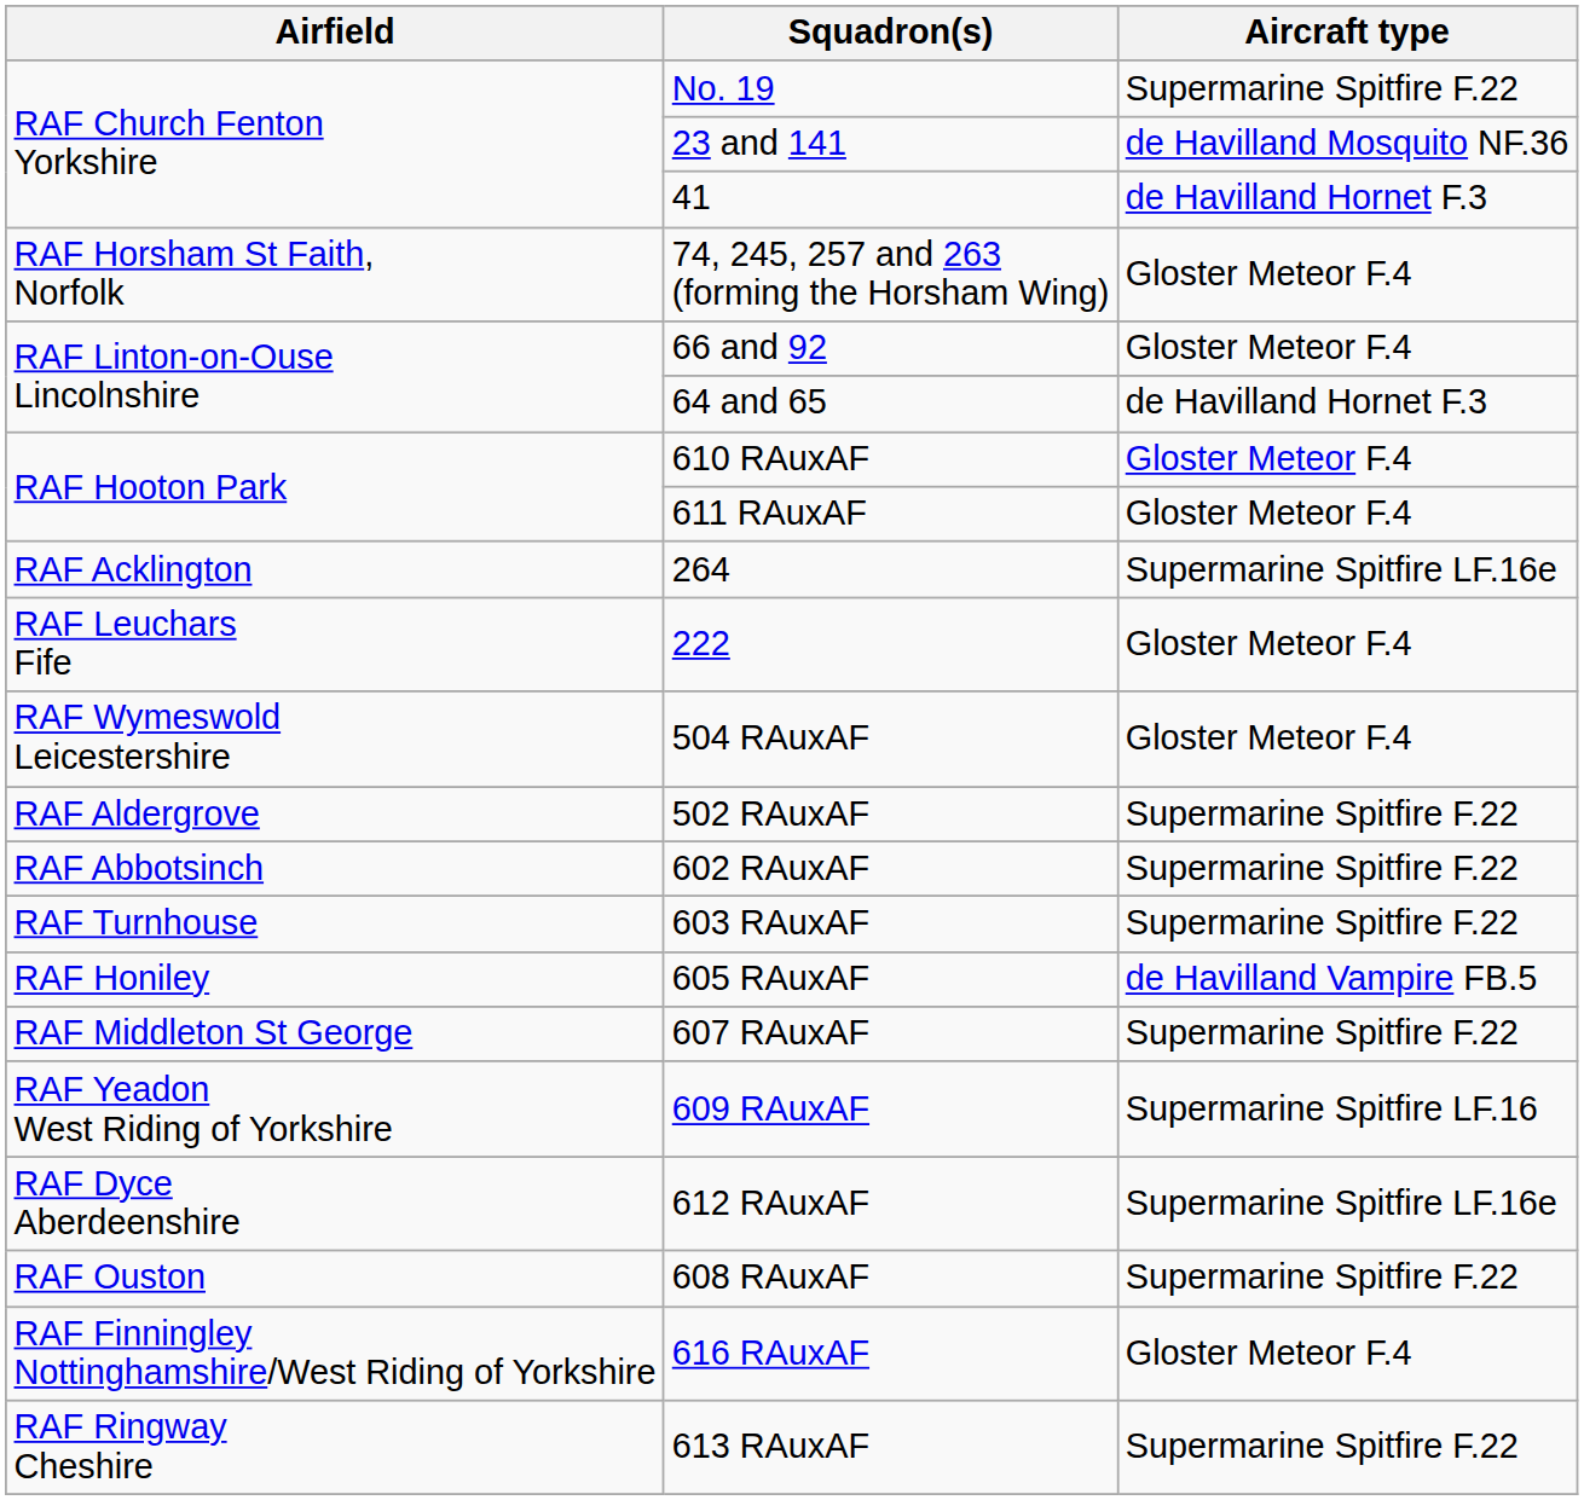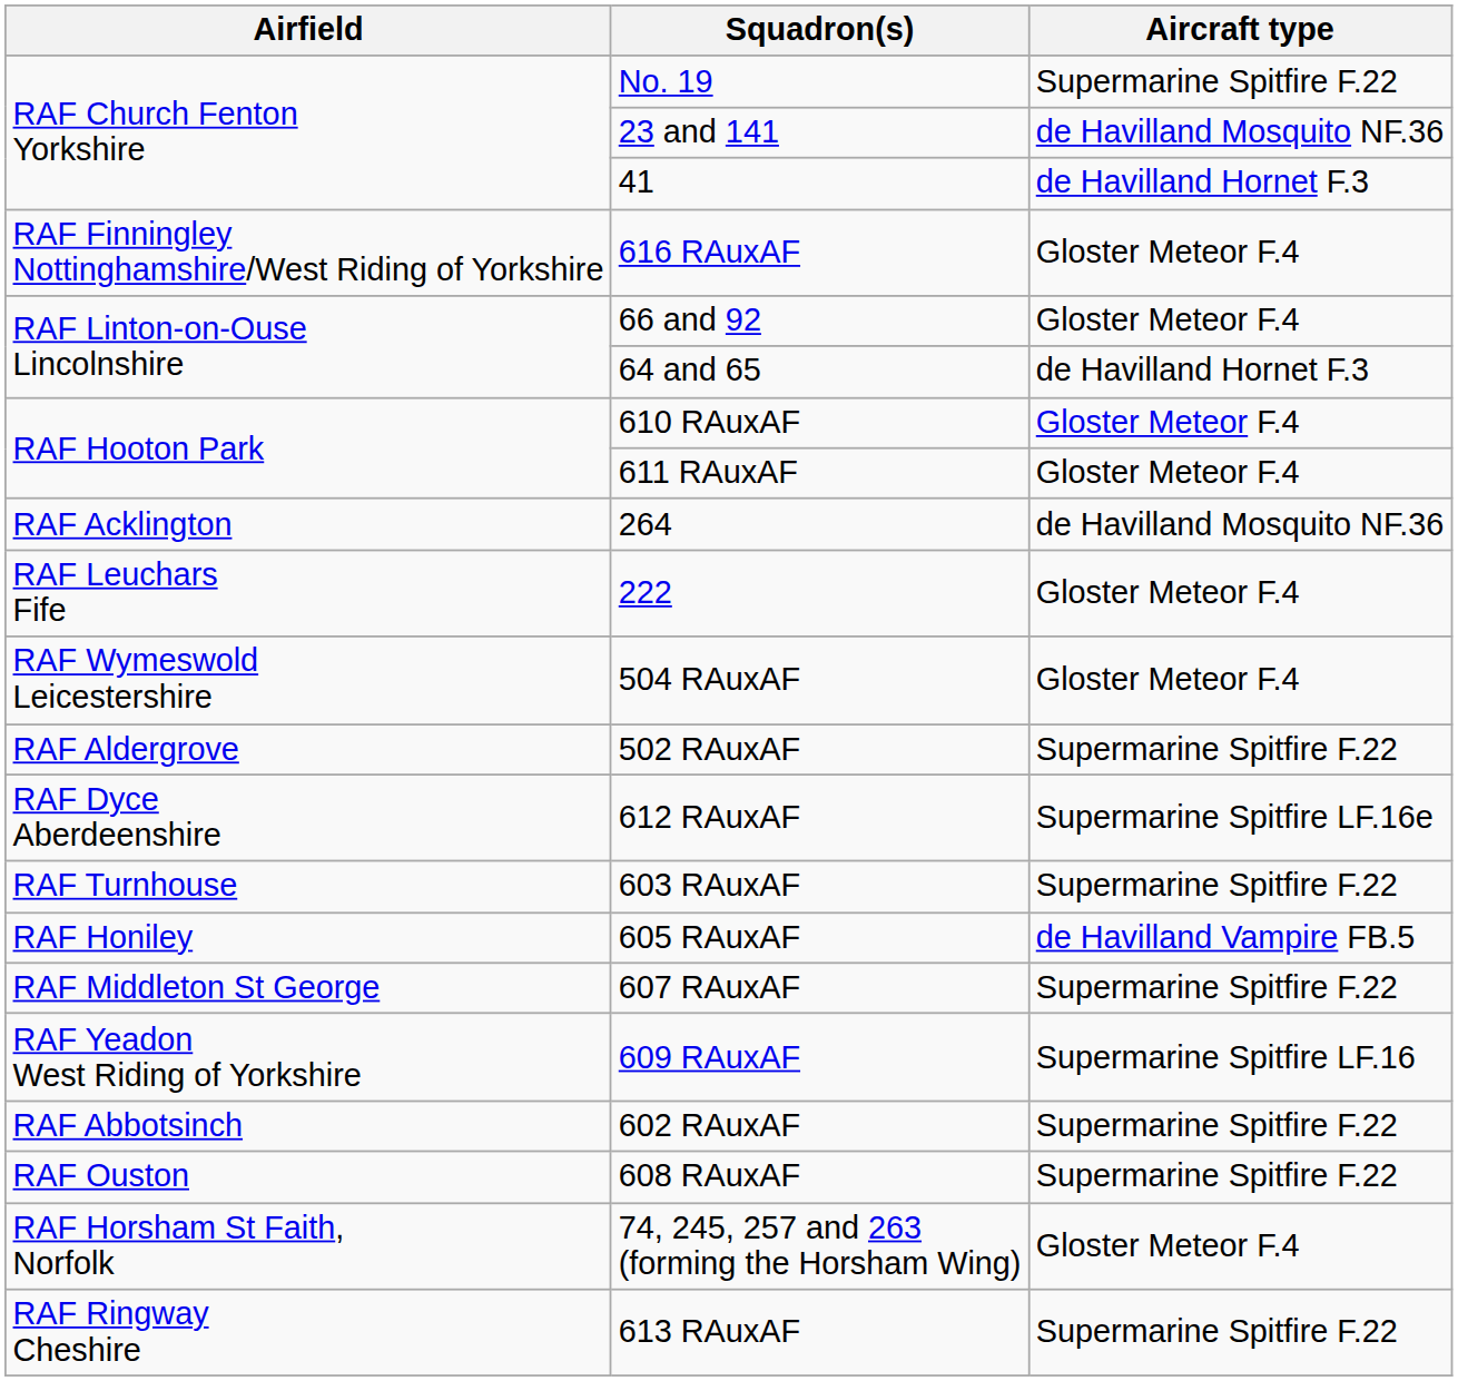rows swapped: 74, 245, 257 and 263 (forming the Horsham Wing) <-> 616 RAuxAF
264 | Aircraft type: Supermarine Spitfire LF.16e -> de Havilland Mosquito NF.36
rows swapped: 602 RAuxAF <-> 612 RAuxAF
